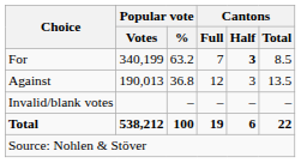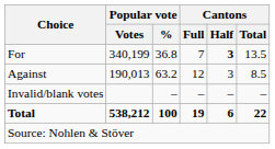For | Popular vote / %: 63.2 -> 36.8
For | Cantons / Total: 8.5 -> 13.5
Against | Popular vote / %: 36.8 -> 63.2
Against | Cantons / Total: 13.5 -> 8.5
